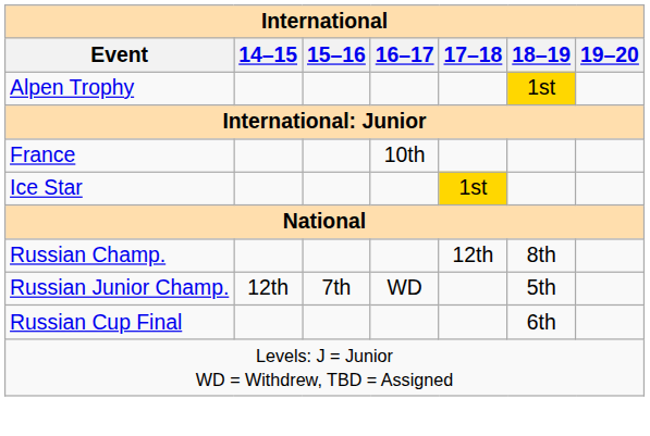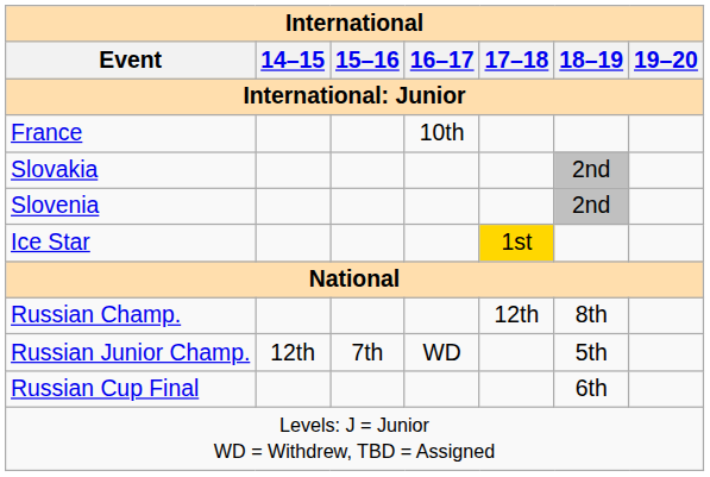- row: Alpen Trophy | 1st
+ row: Slovakia | 2nd
+ row: Slovenia | 2nd
